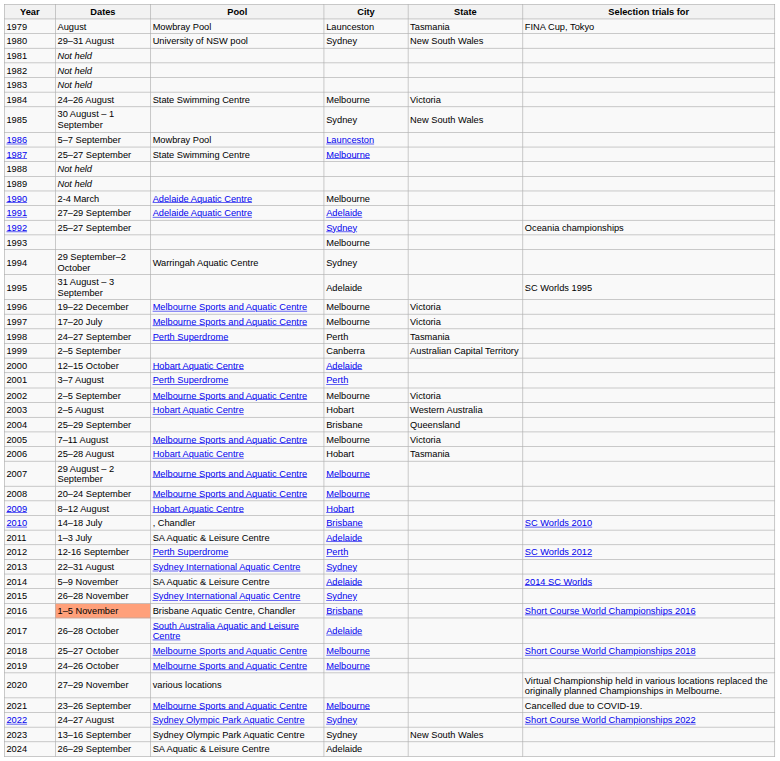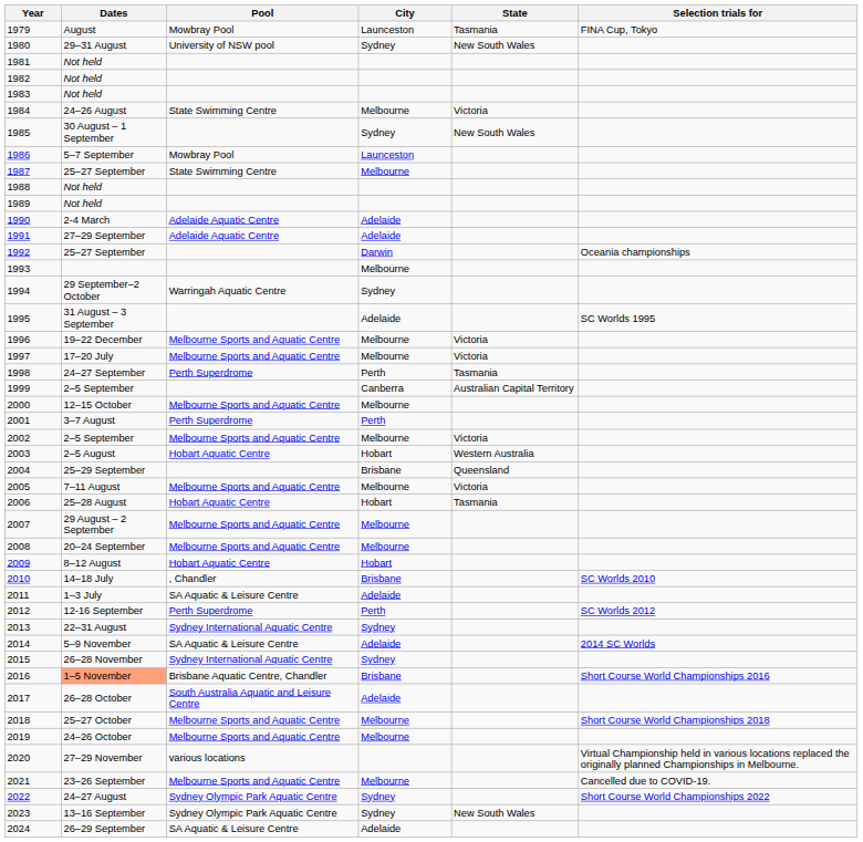1990 | City: Melbourne -> Adelaide
1992 | City: Sydney -> Darwin
2000 | Pool: Hobart Aquatic Centre -> Melbourne Sports and Aquatic Centre
2000 | City: Adelaide -> Melbourne
